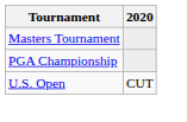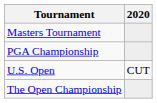+ row: The Open Championship
